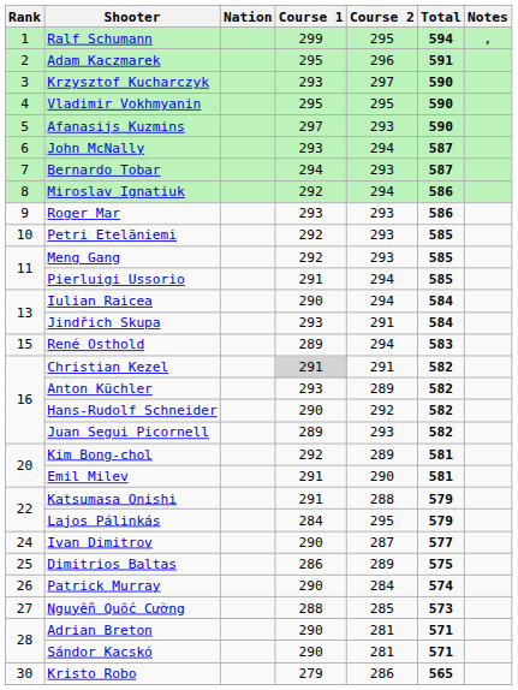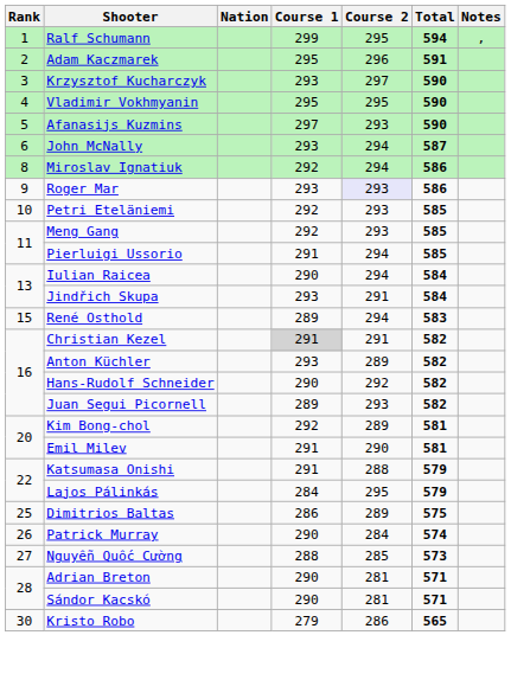- row: 7 | Bernardo Tobar | 294 | 293 | 587
Roger Mar | Course 2: no background -> lavender background
- row: 24 | Ivan Dimitrov | 290 | 287 | 577
